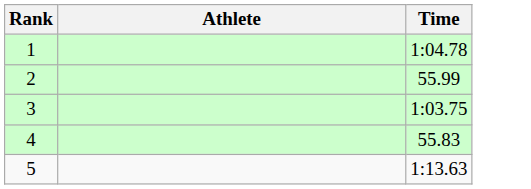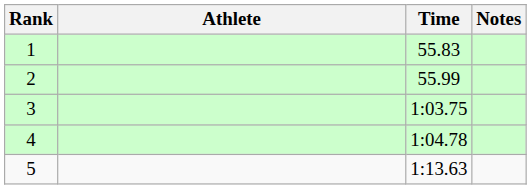+ column: Notes
1 | Time: 1:04.78 -> 55.83
4 | Time: 55.83 -> 1:04.78
